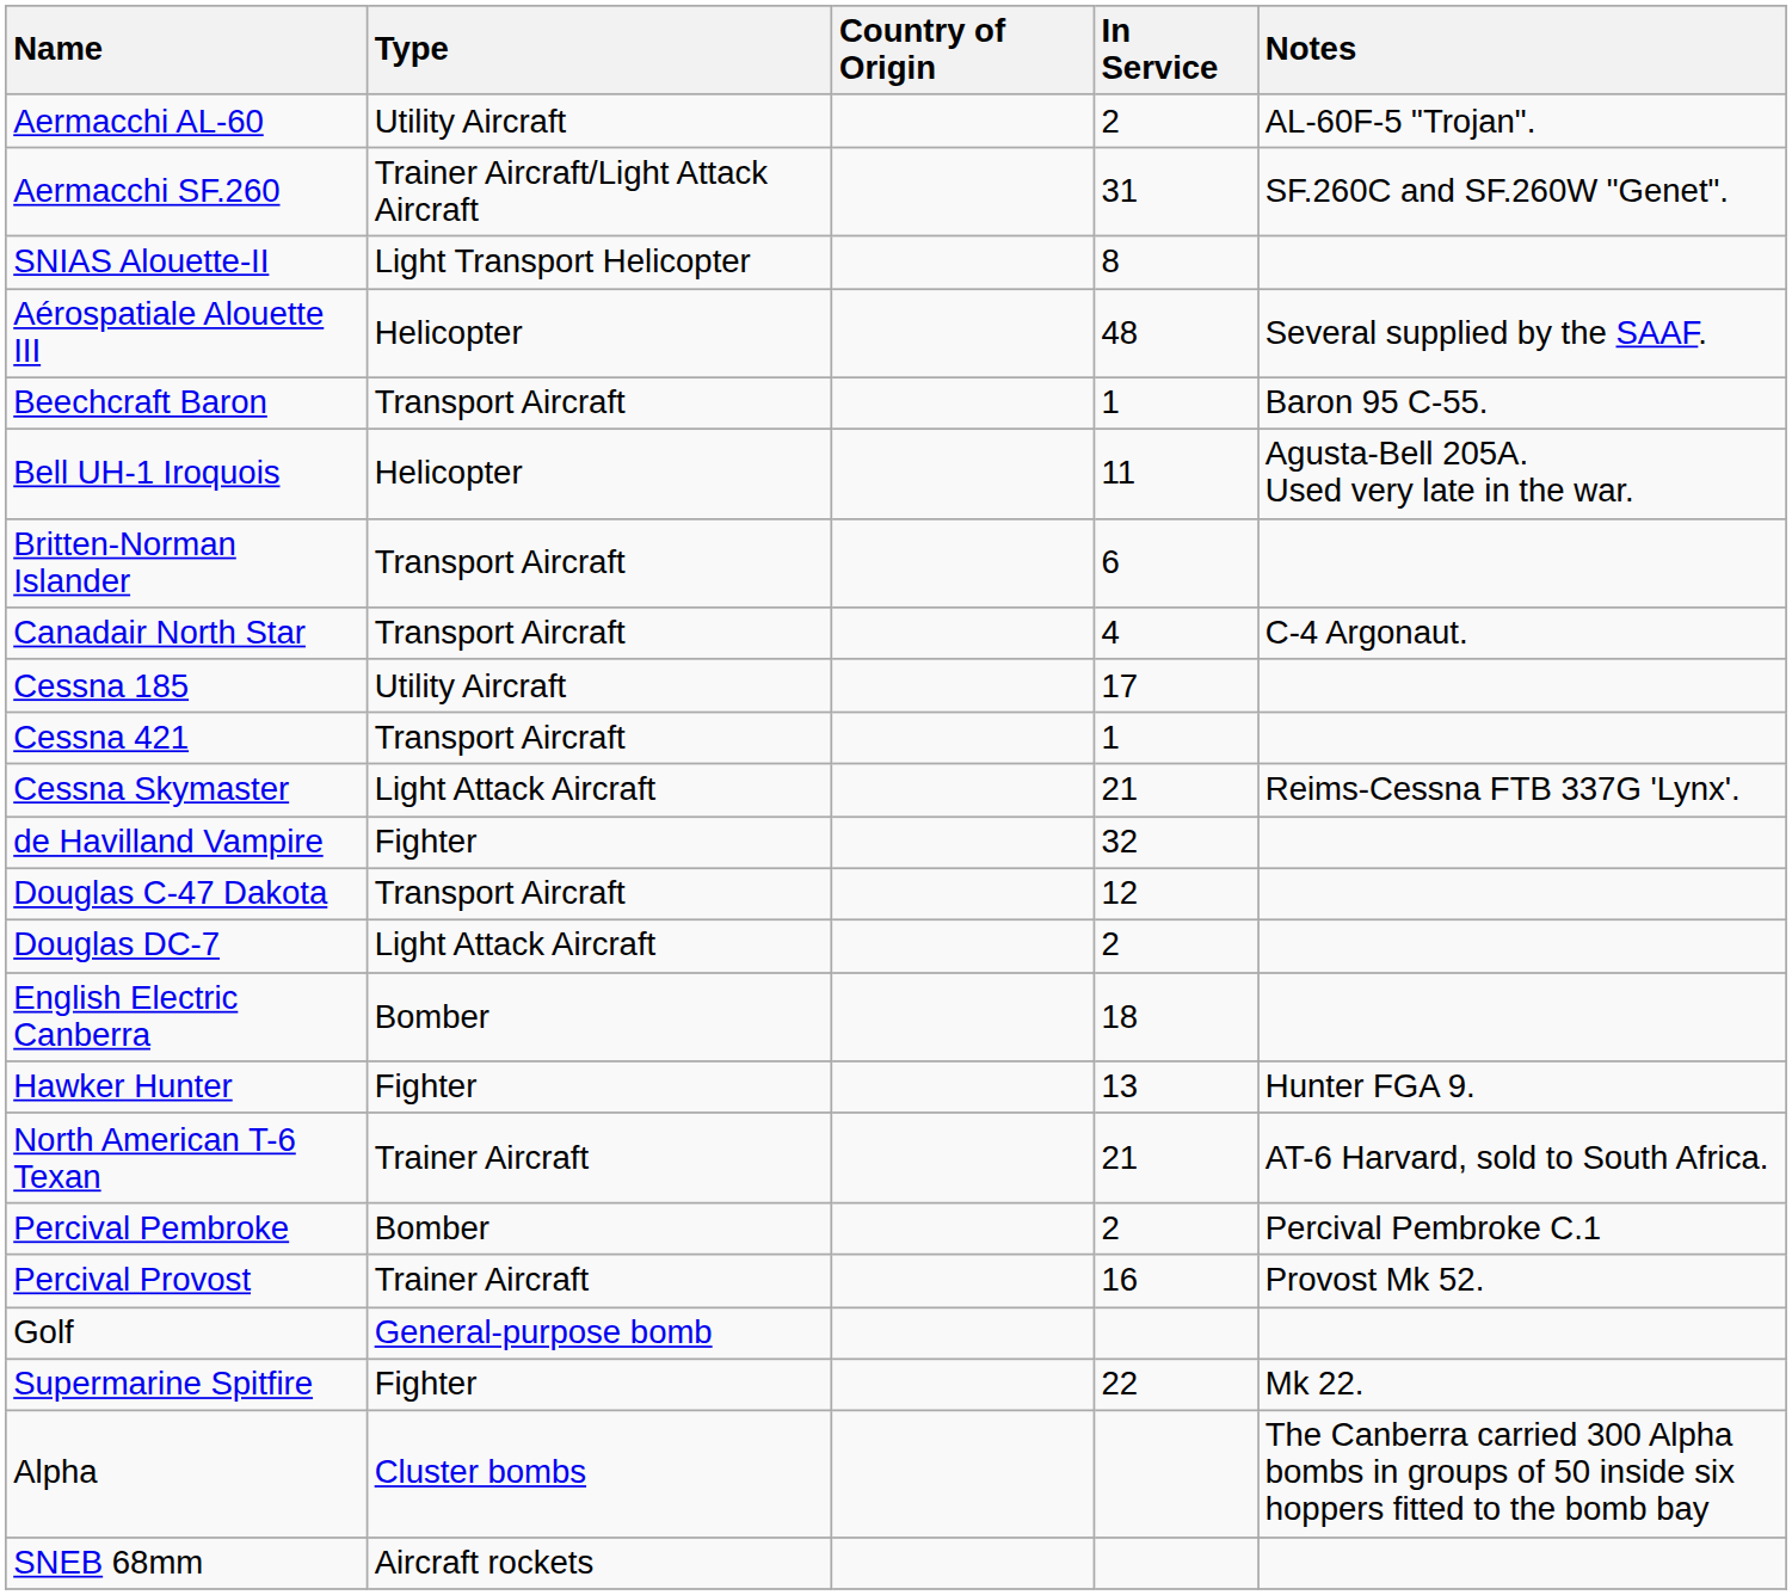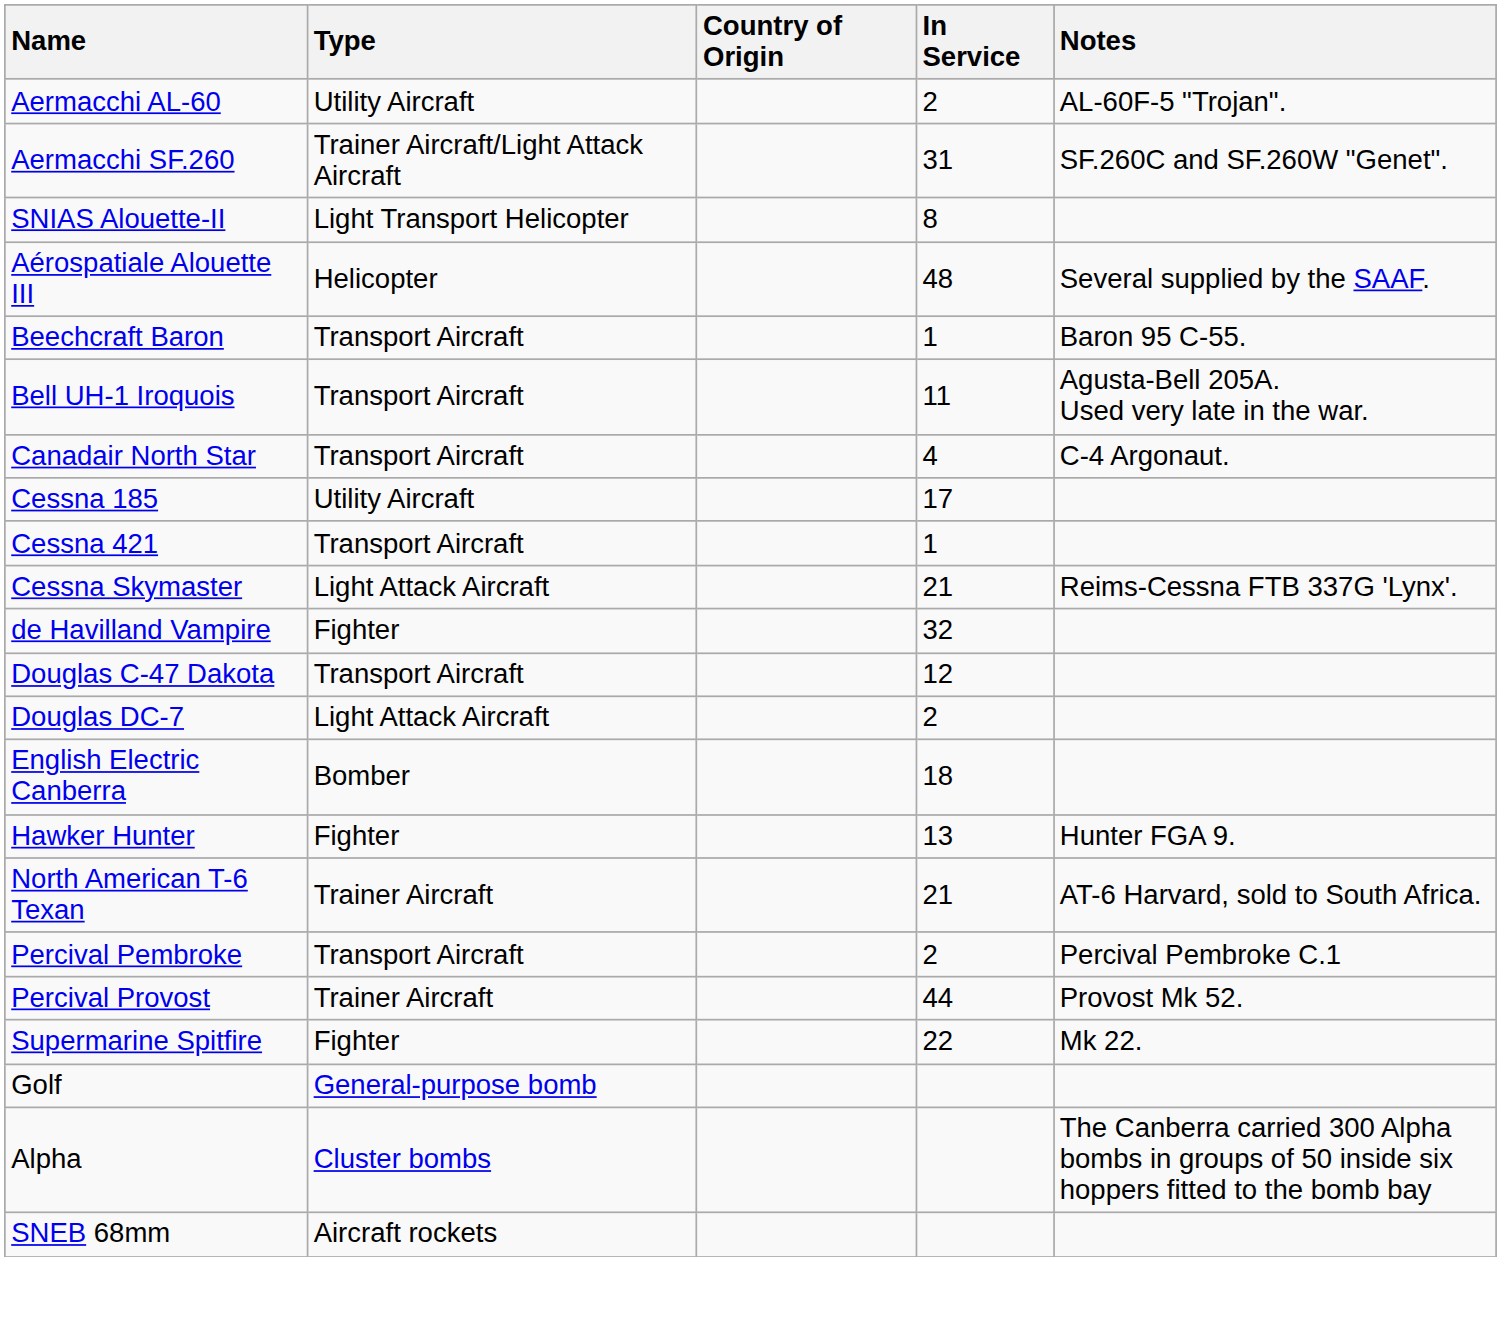Bell UH-1 Iroquois | Type: Helicopter -> Transport Aircraft
- row: Britten-Norman Islander | Transport Aircraft | 6
Percival Pembroke | Type: Bomber -> Transport Aircraft
Percival Provost | In Service: 16 -> 44
rows swapped: Supermarine Spitfire <-> Golf
